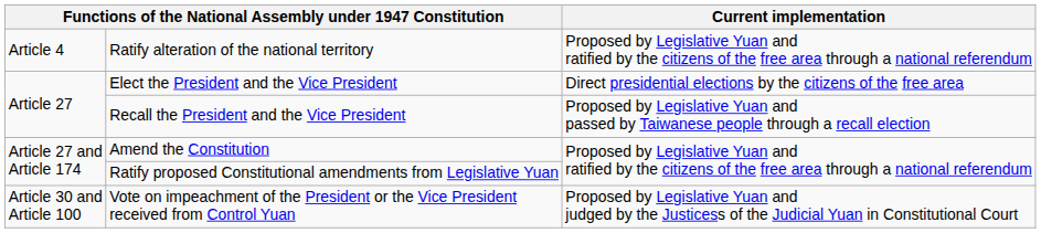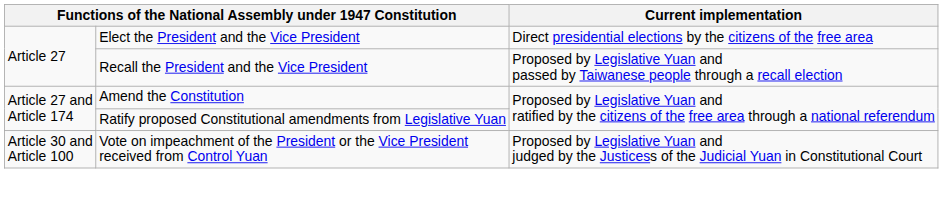- row: Article 4 | Ratify alteration of the national territory | Proposed by Legislative Yuan and ratified by the citizens of the free area through a national referendum
